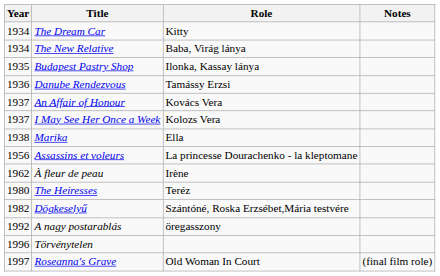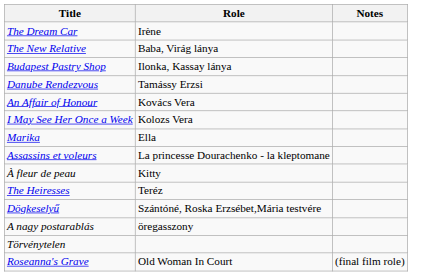- column: Year | 1934 | 1934 | 1935 | 1936 | 1937 | 1937 | 1938 | 1956 | 1962 | 1980 | 1982 | 1992 | 1996 | 1997
The Dream Car | Role: Kitty -> Irène
À fleur de peau | Role: Irène -> Kitty
